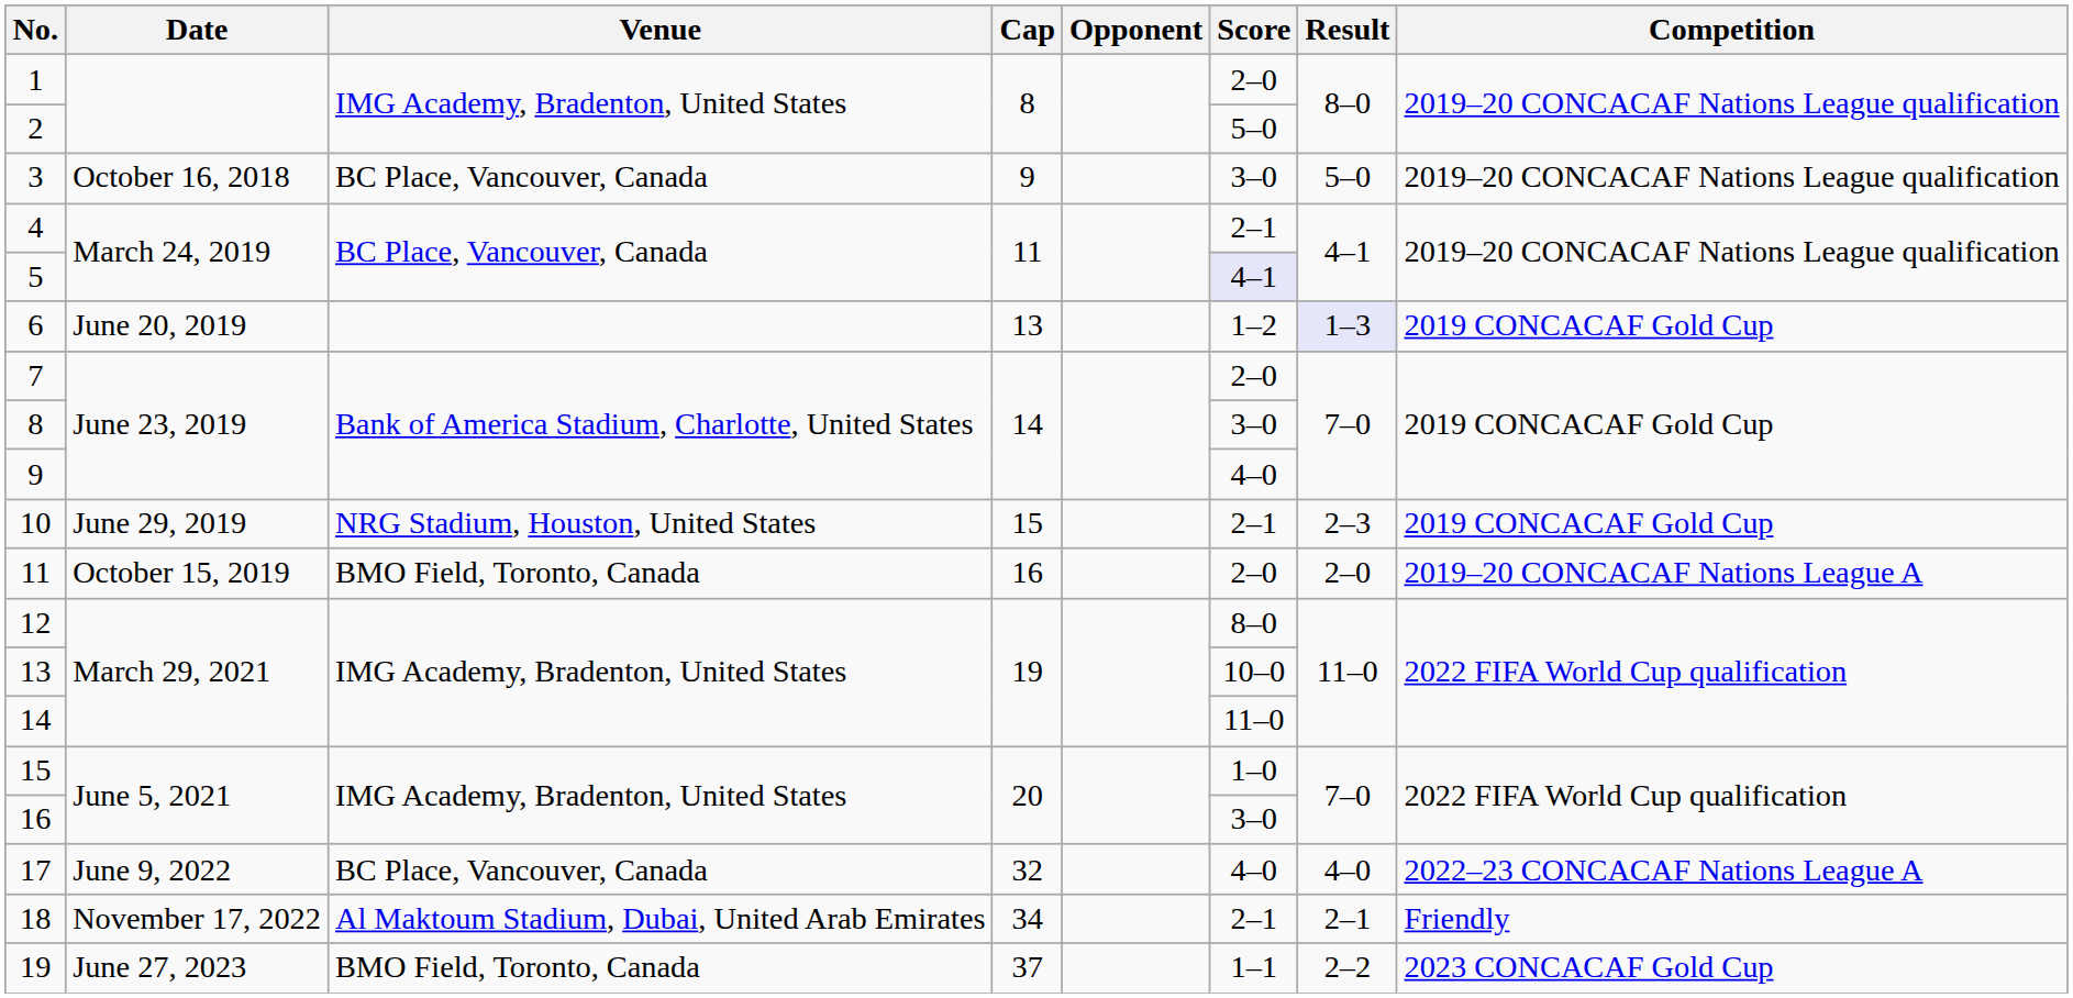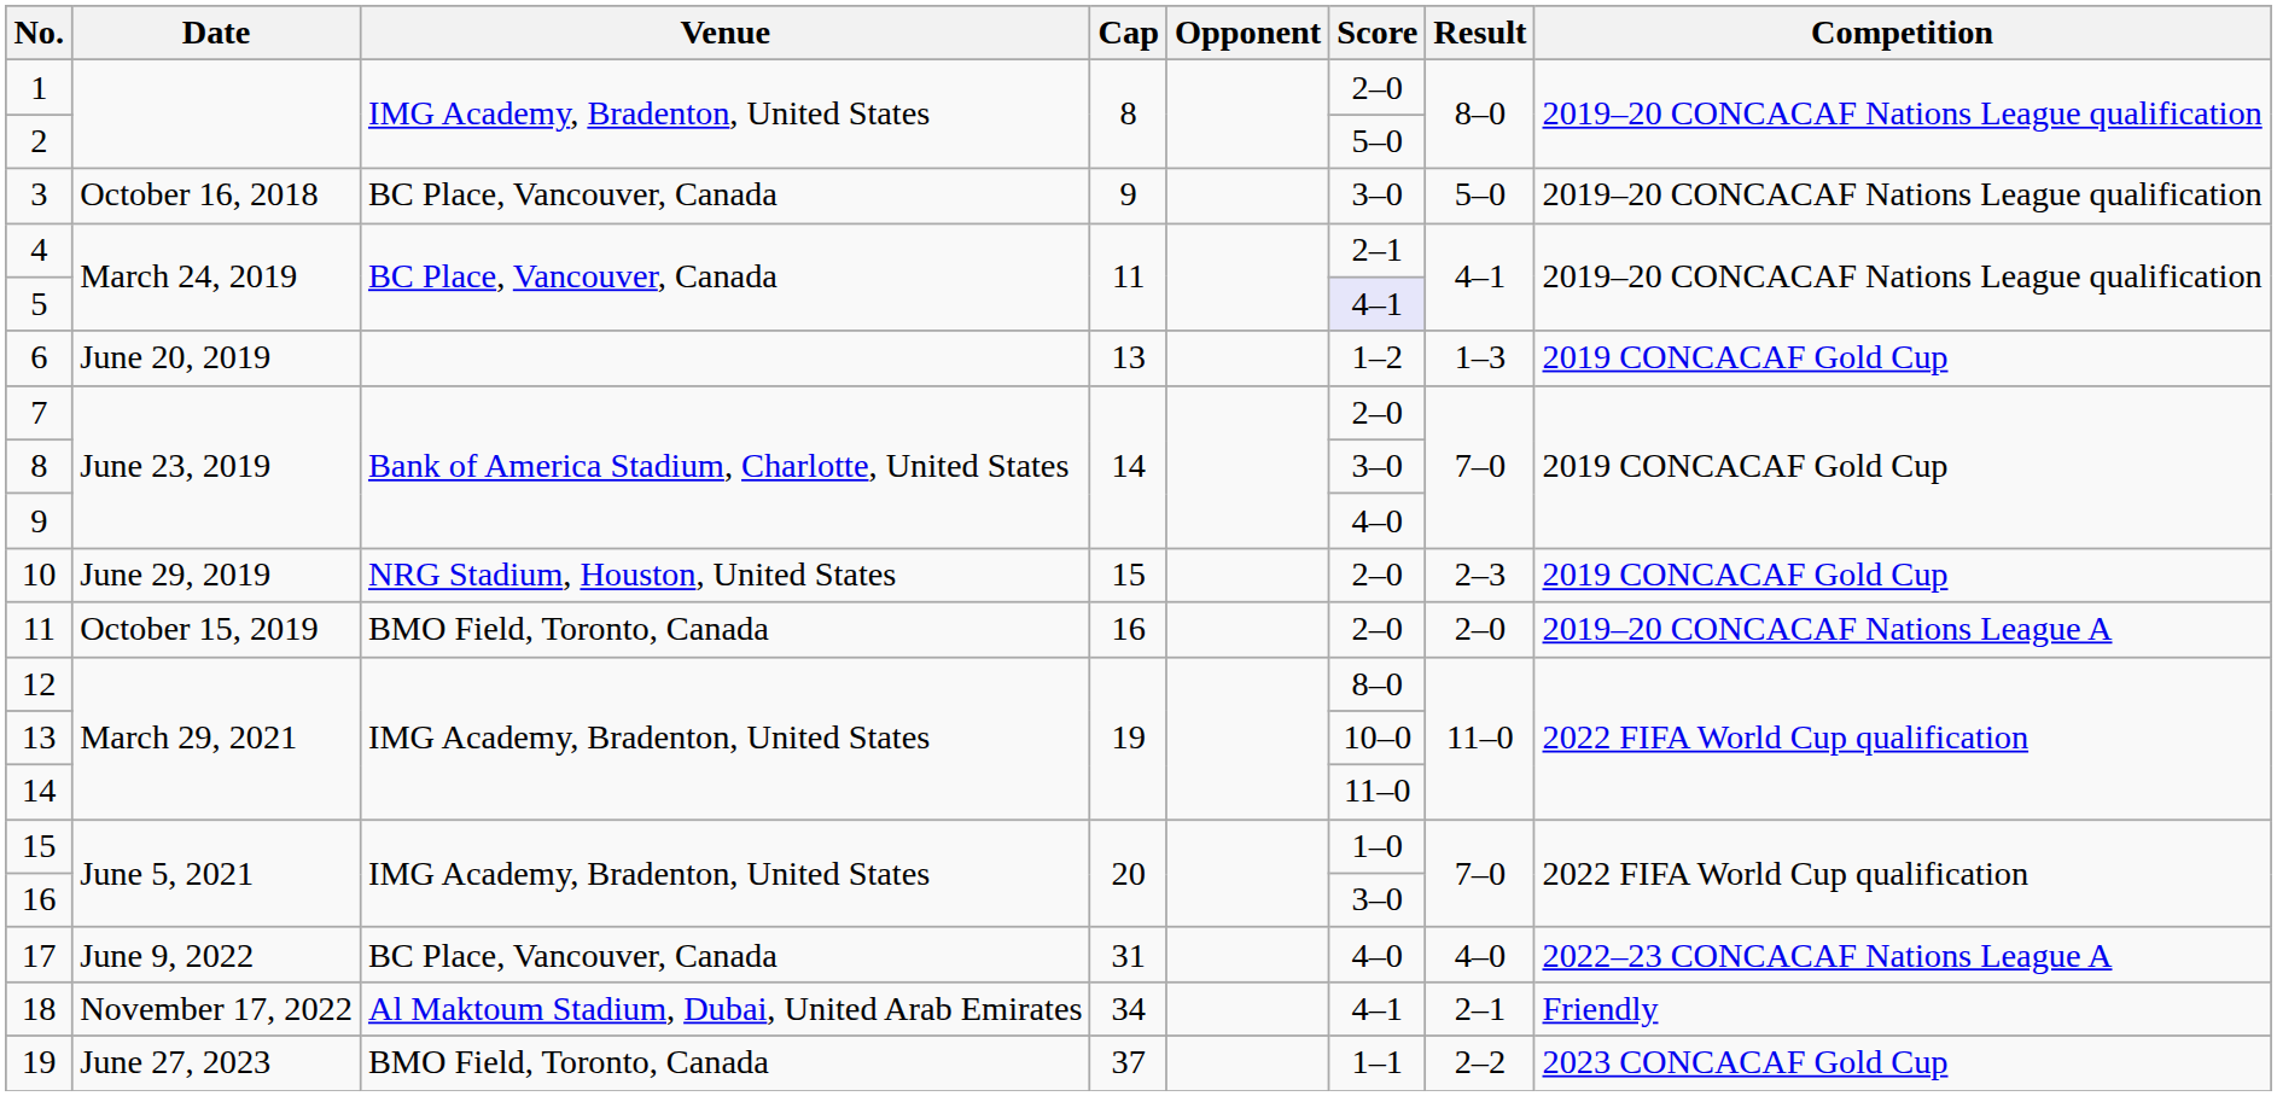6 | Result: lavender background -> no background
10 | Score: 2–1 -> 2–0
17 | Cap: 32 -> 31
18 | Score: 2–1 -> 4–1
